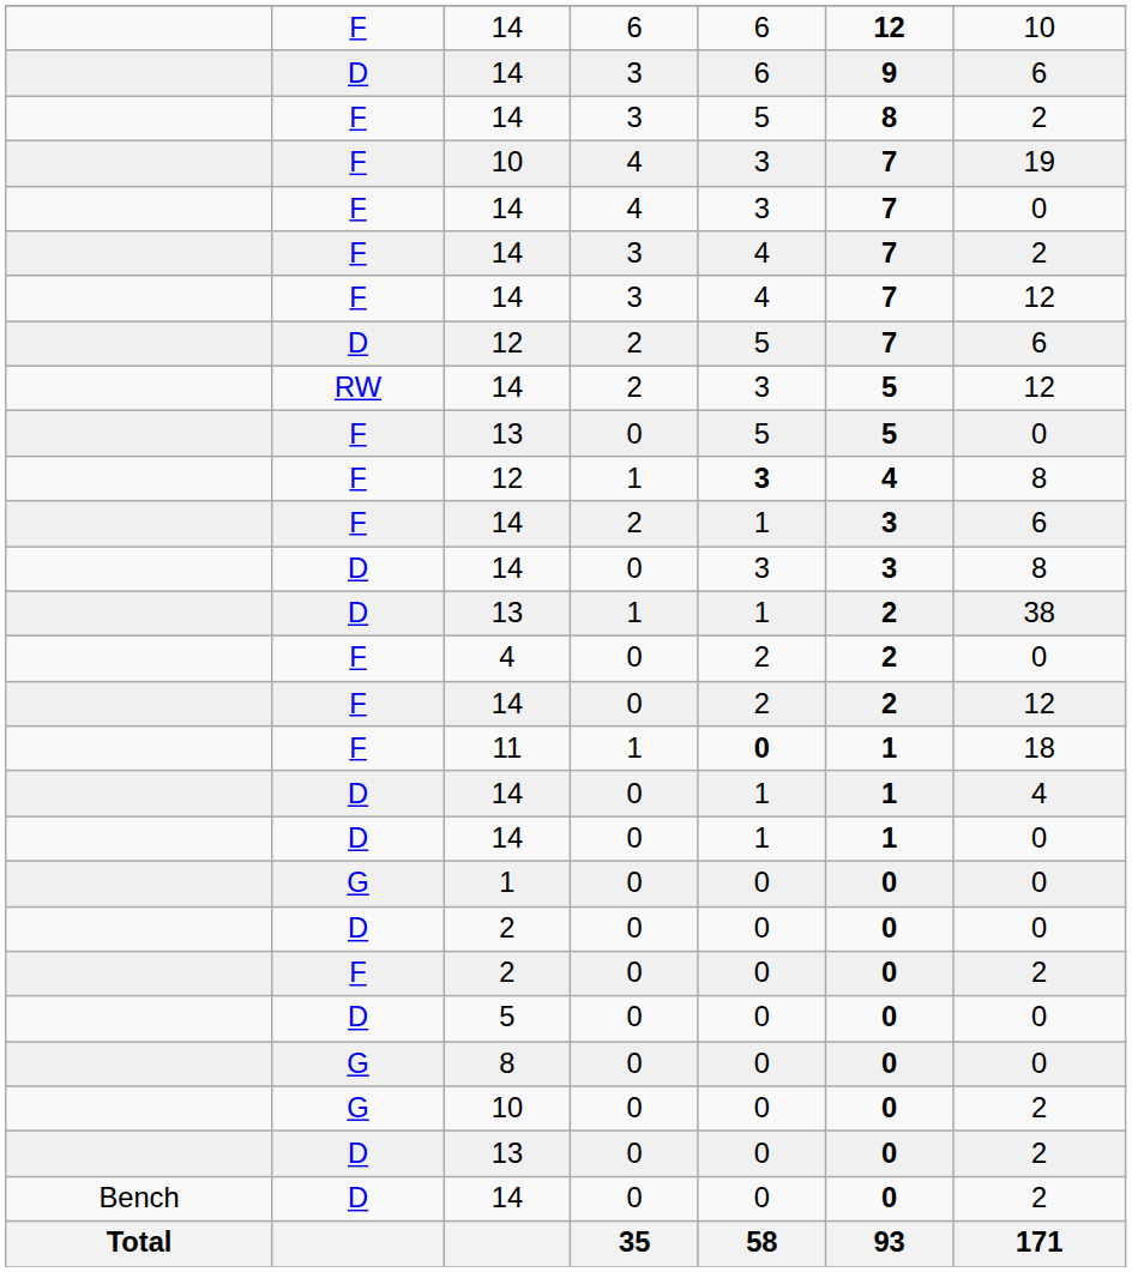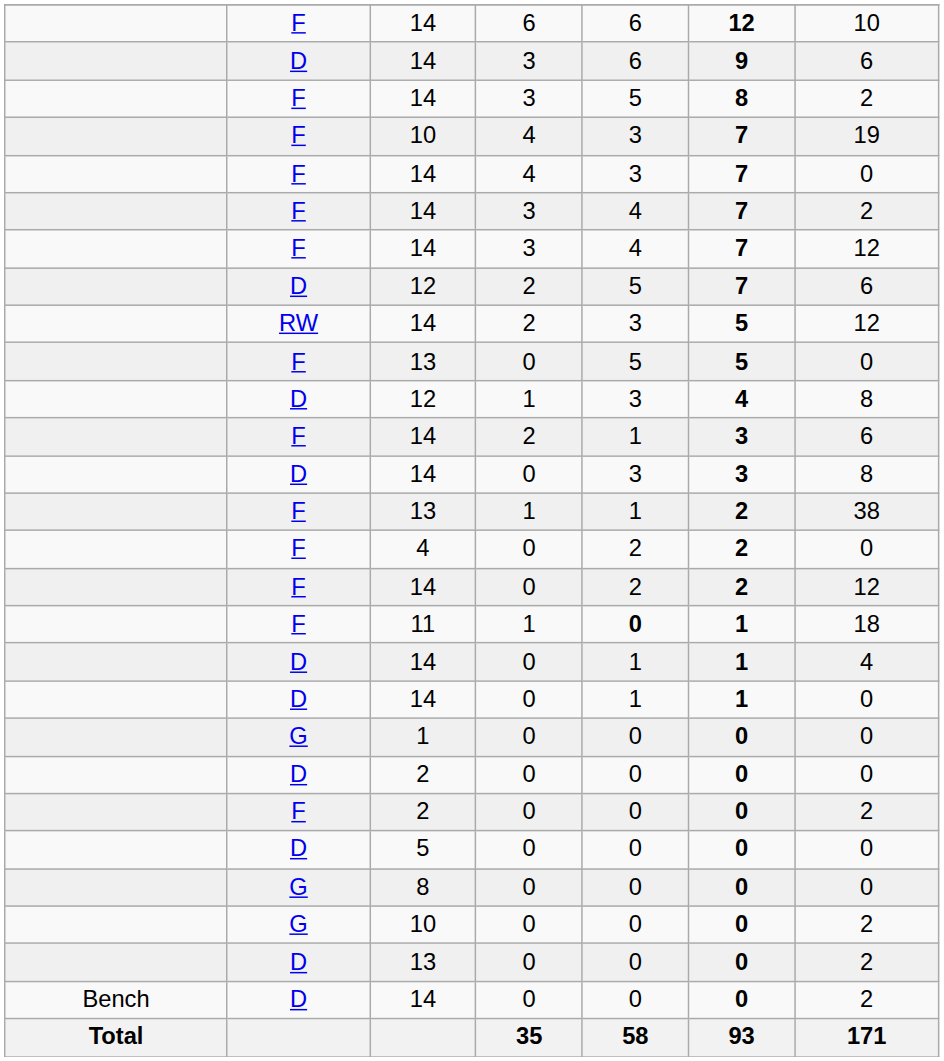12 / 1 | column 2: F -> D
12 / 1 | column 5: bold -> normal
13 / 1 | column 2: D -> F
